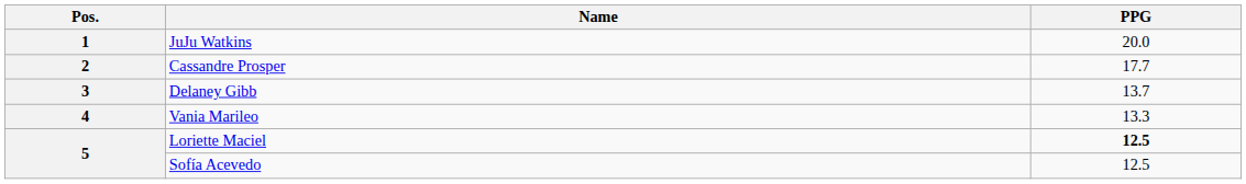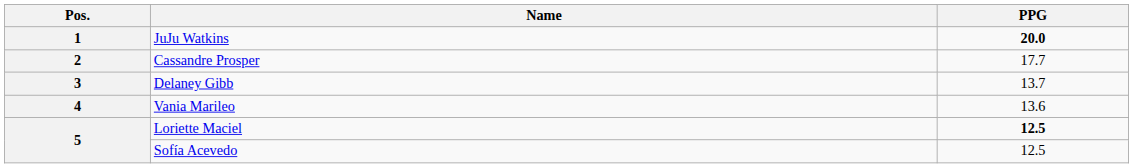JuJu Watkins | PPG: normal -> bold
Vania Marileo | PPG: 13.3 -> 13.6
